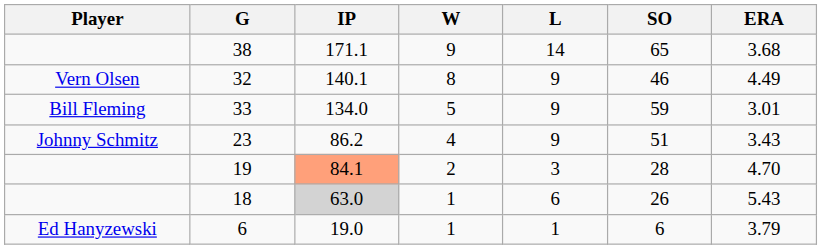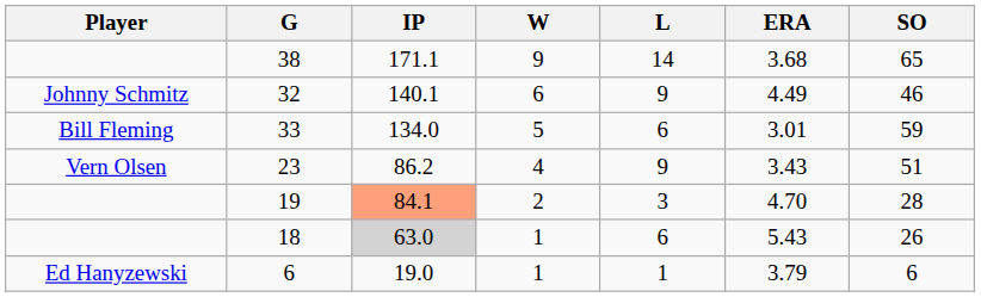columns swapped: ERA <-> SO
32 | Player: Vern Olsen -> Johnny Schmitz
32 | W: 8 -> 6
33 | L: 9 -> 6
23 | Player: Johnny Schmitz -> Vern Olsen
